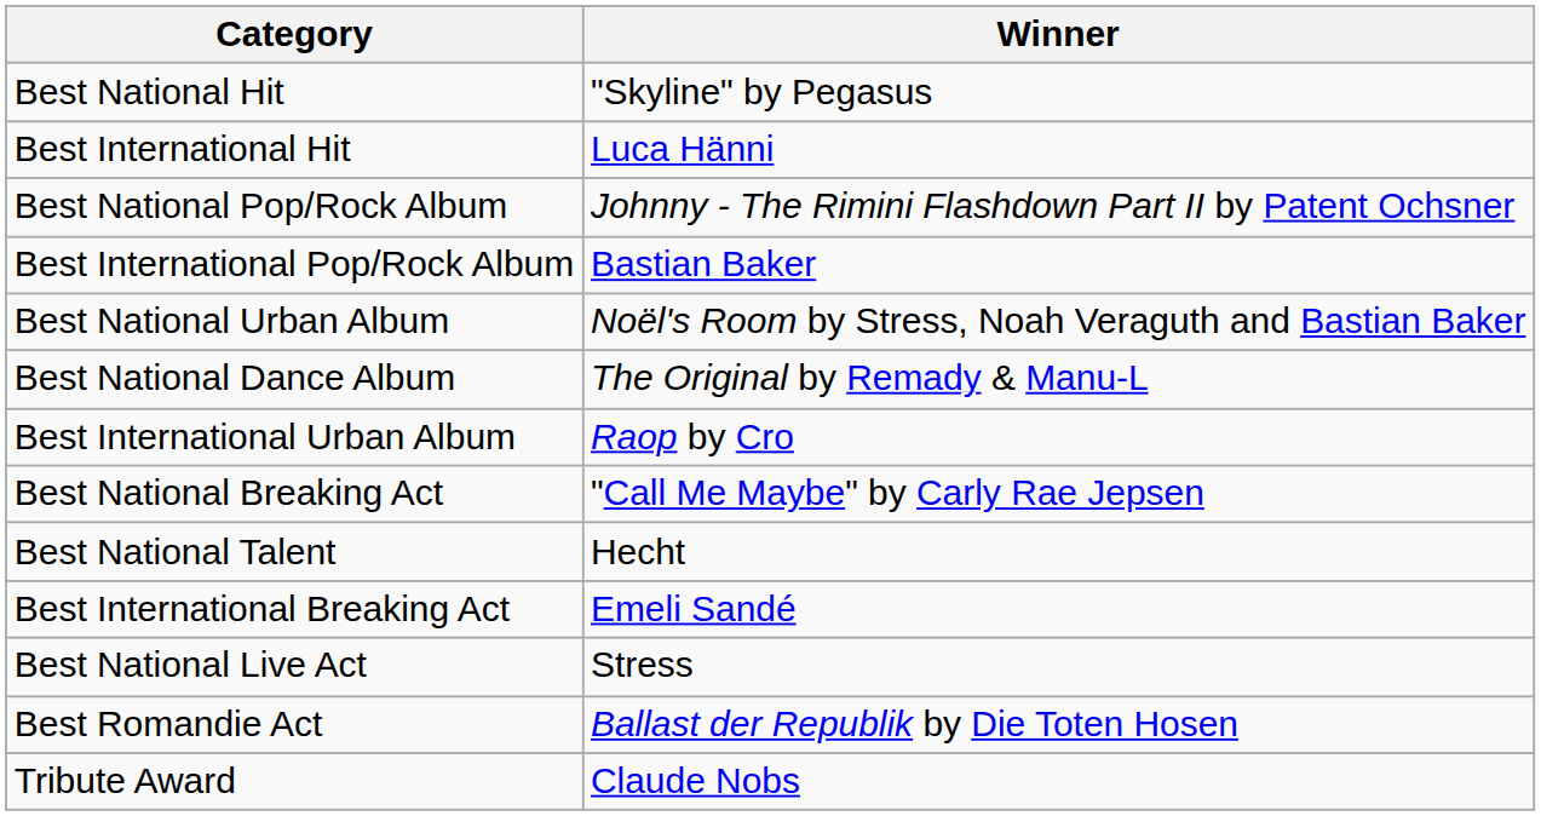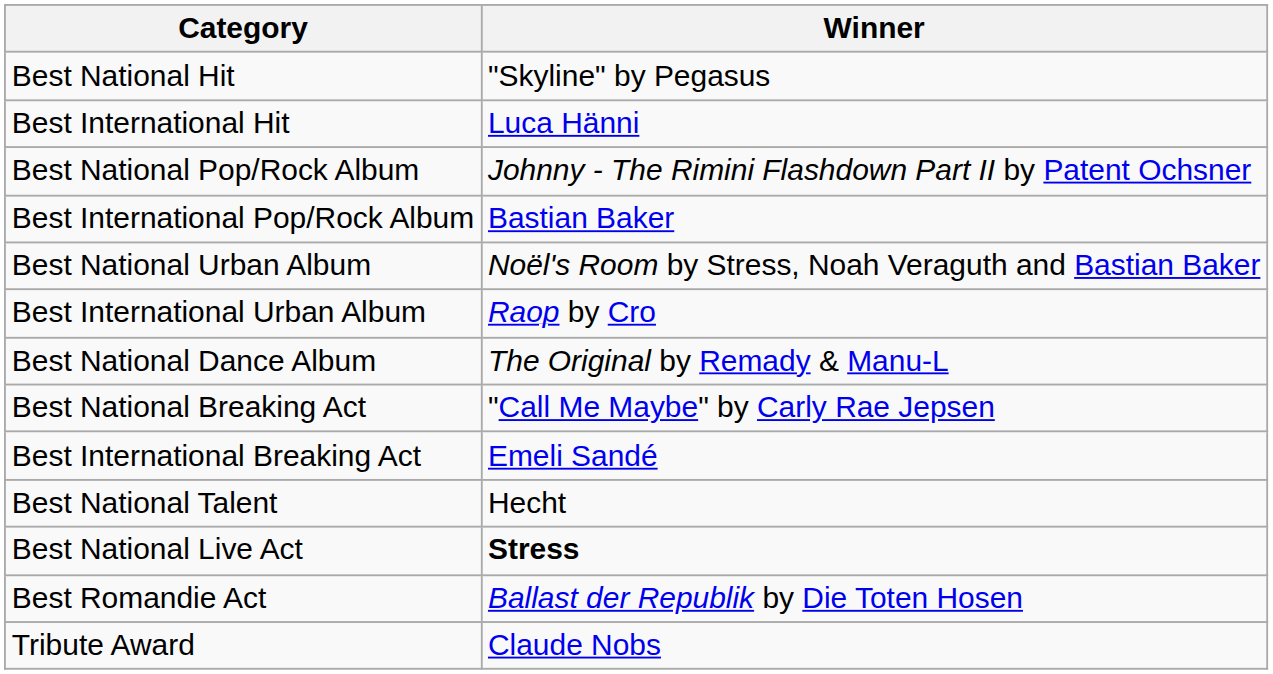rows swapped: Best International Urban Album <-> Best National Dance Album
rows swapped: Best International Breaking Act <-> Best National Talent
Best National Live Act | Winner: normal -> bold
